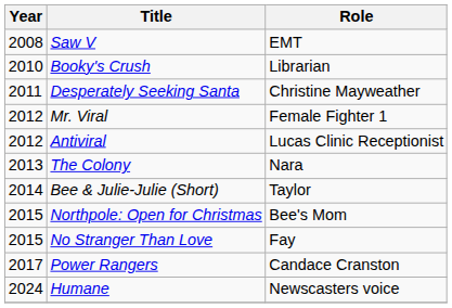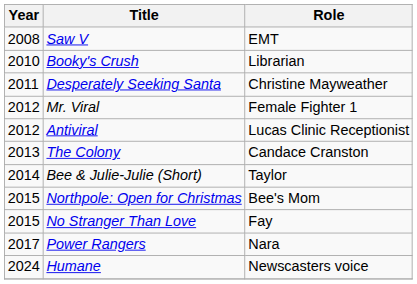The Colony | Role: Nara -> Candace Cranston
Power Rangers | Role: Candace Cranston -> Nara
